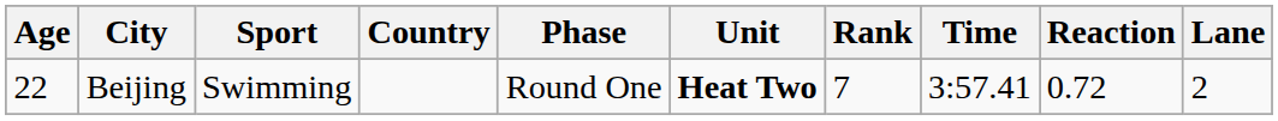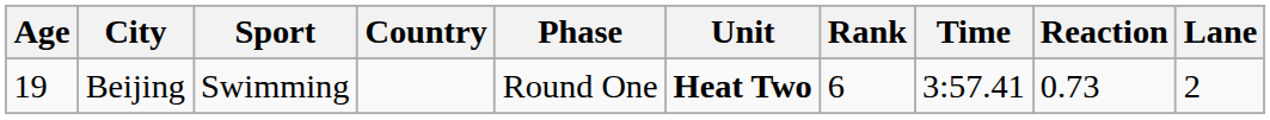Beijing | Age: 22 -> 19
Beijing | Rank: 7 -> 6
Beijing | Reaction: 0.72 -> 0.73
